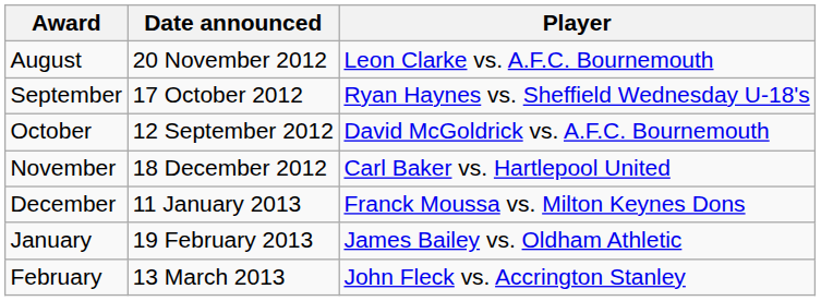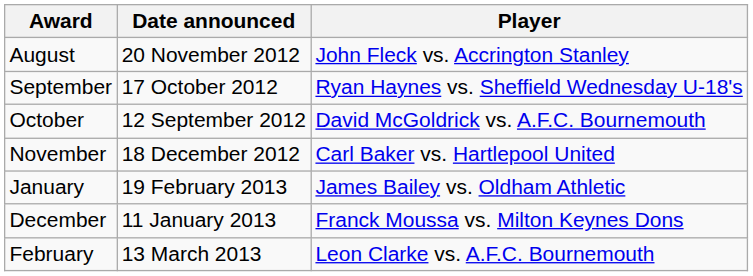August | Player: Leon Clarke vs. A.F.C. Bournemouth -> John Fleck vs. Accrington Stanley
rows swapped: December <-> January
February | Player: John Fleck vs. Accrington Stanley -> Leon Clarke vs. A.F.C. Bournemouth
